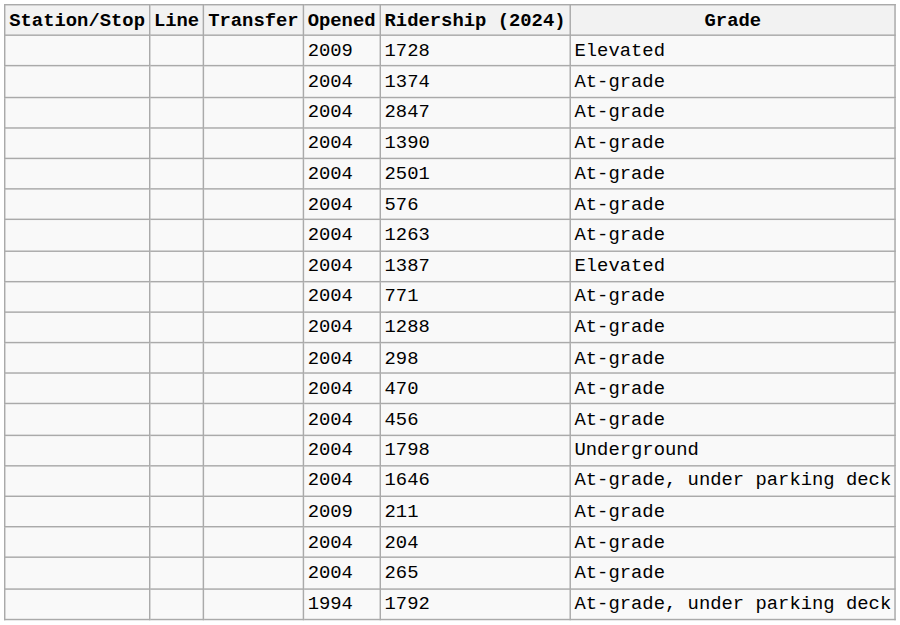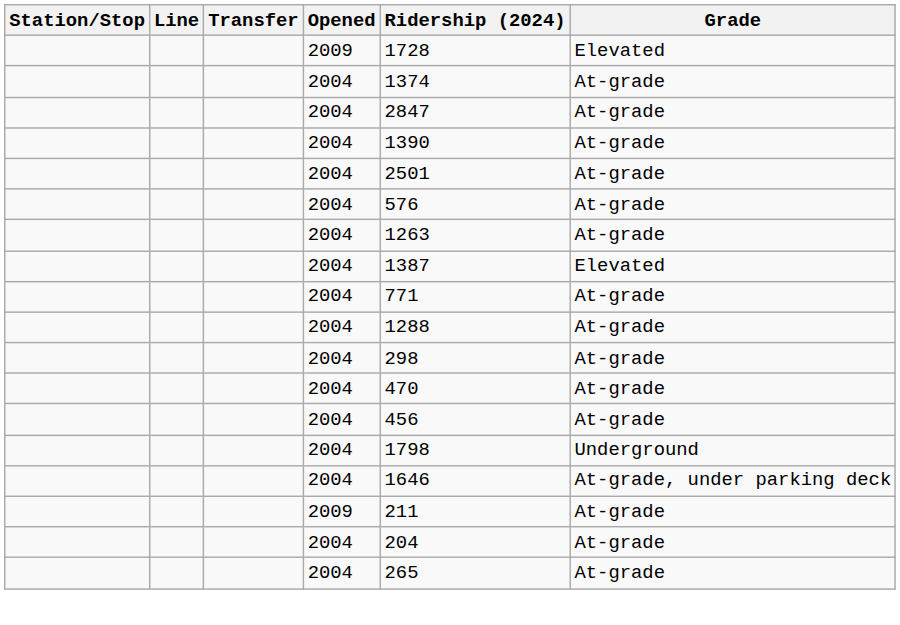- row: 1994 | 1792 | At-grade, under parking deck
